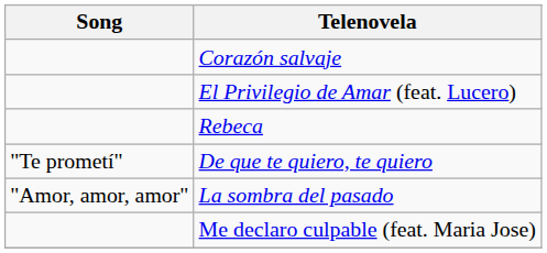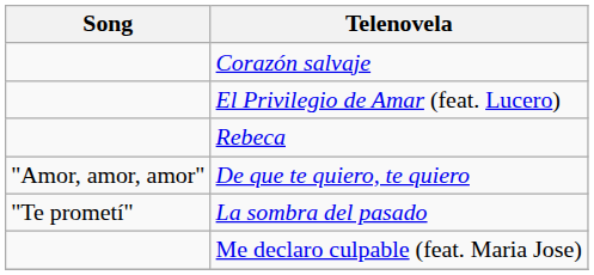De que te quiero, te quiero | Song: "Te prometí" -> "Amor, amor, amor"
La sombra del pasado | Song: "Amor, amor, amor" -> "Te prometí"
